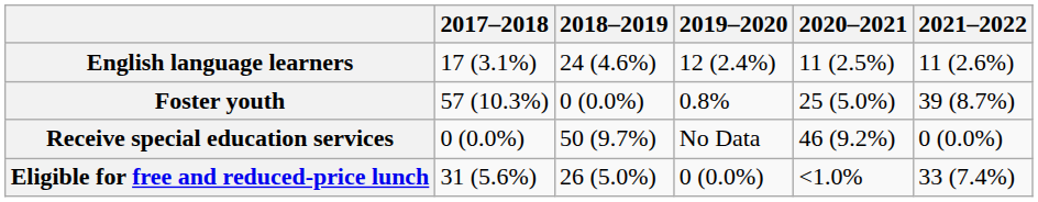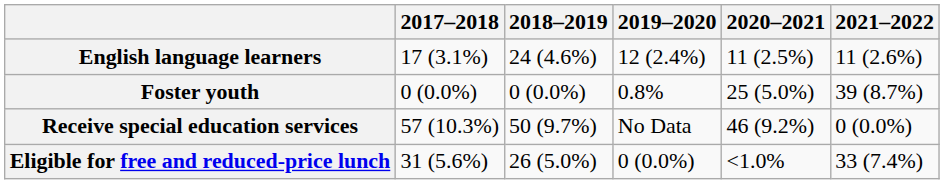Foster youth | 2017–2018: 57 (10.3%) -> 0 (0.0%)
Receive special education services | 2017–2018: 0 (0.0%) -> 57 (10.3%)
